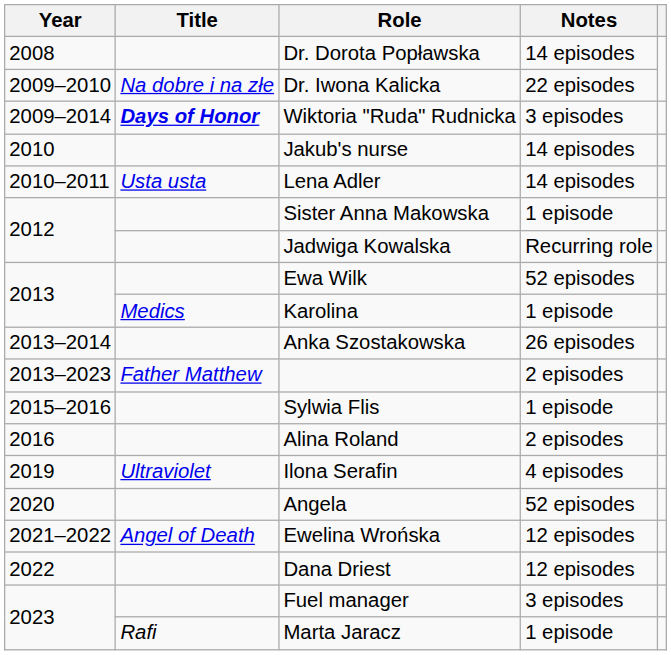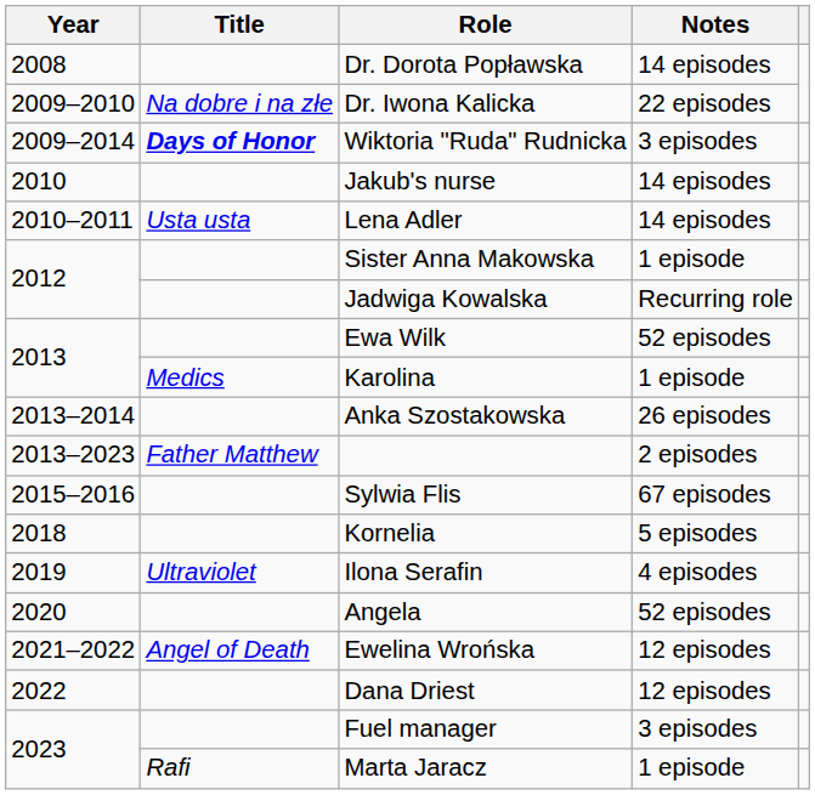Sylwia Flis | Notes: 1 episode -> 67 episodes
- row: 2016 | Alina Roland | 2 episodes
+ row: 2018 | Kornelia | 5 episodes
